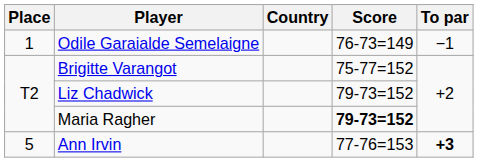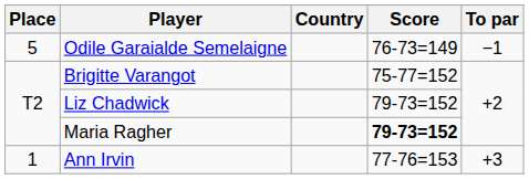Odile Garaialde Semelaigne | Place: 1 -> 5
Ann Irvin | Place: 5 -> 1
Ann Irvin | To par: bold -> normal
